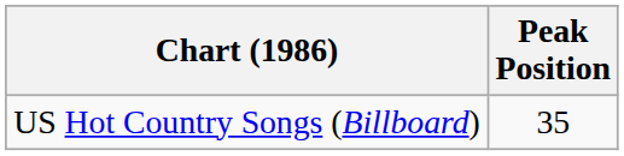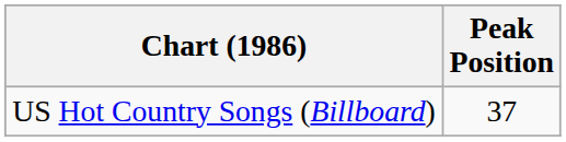US Hot Country Songs (Billboard) | Peak Position: 35 -> 37
